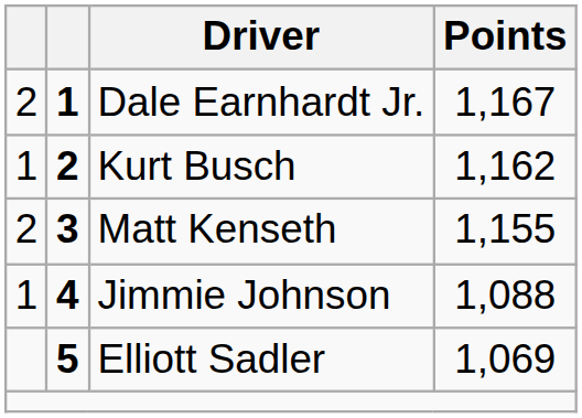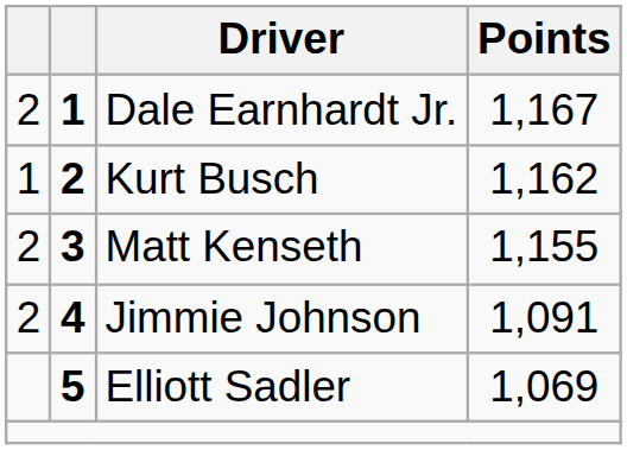Jimmie Johnson | column 1: 1 -> 2
Jimmie Johnson | Points: 1,088 -> 1,091
